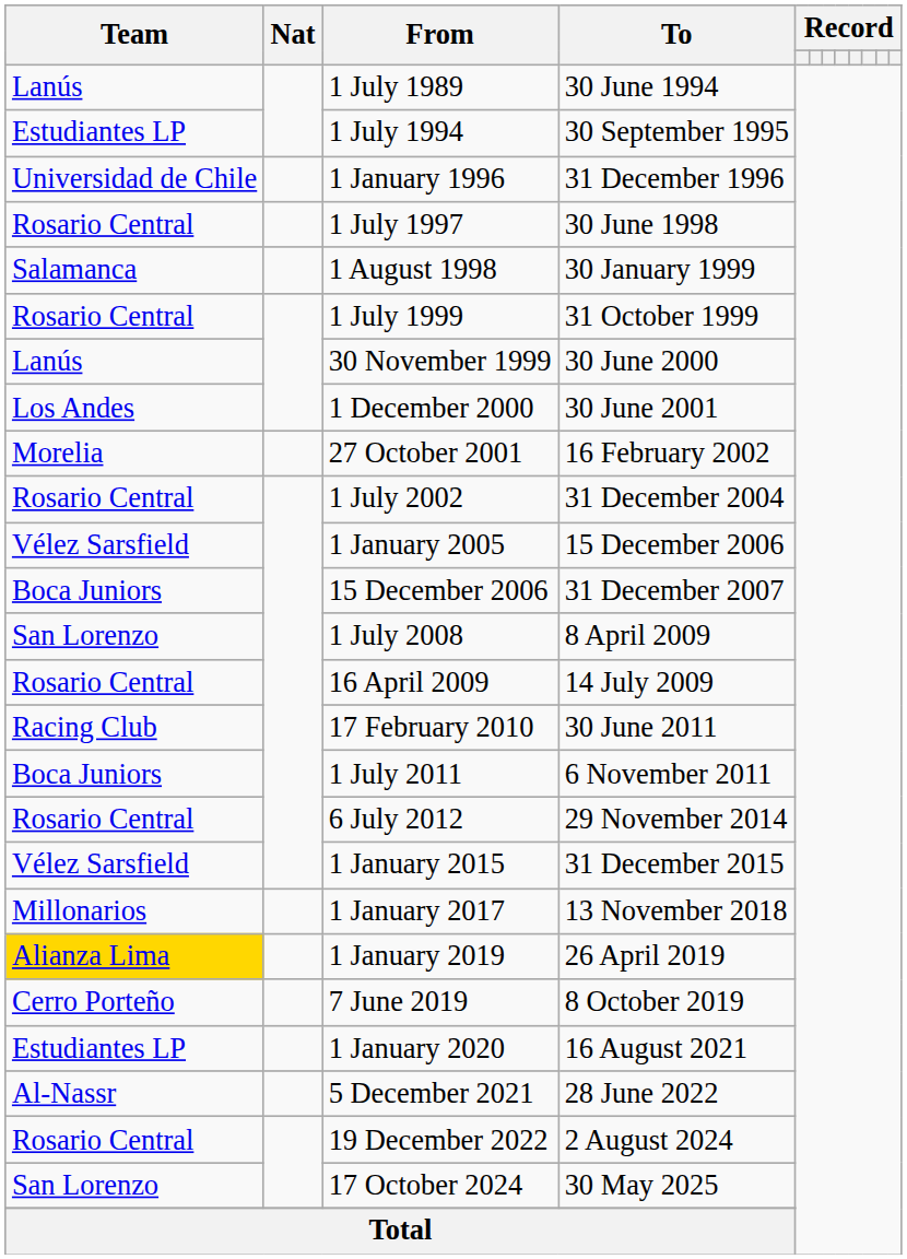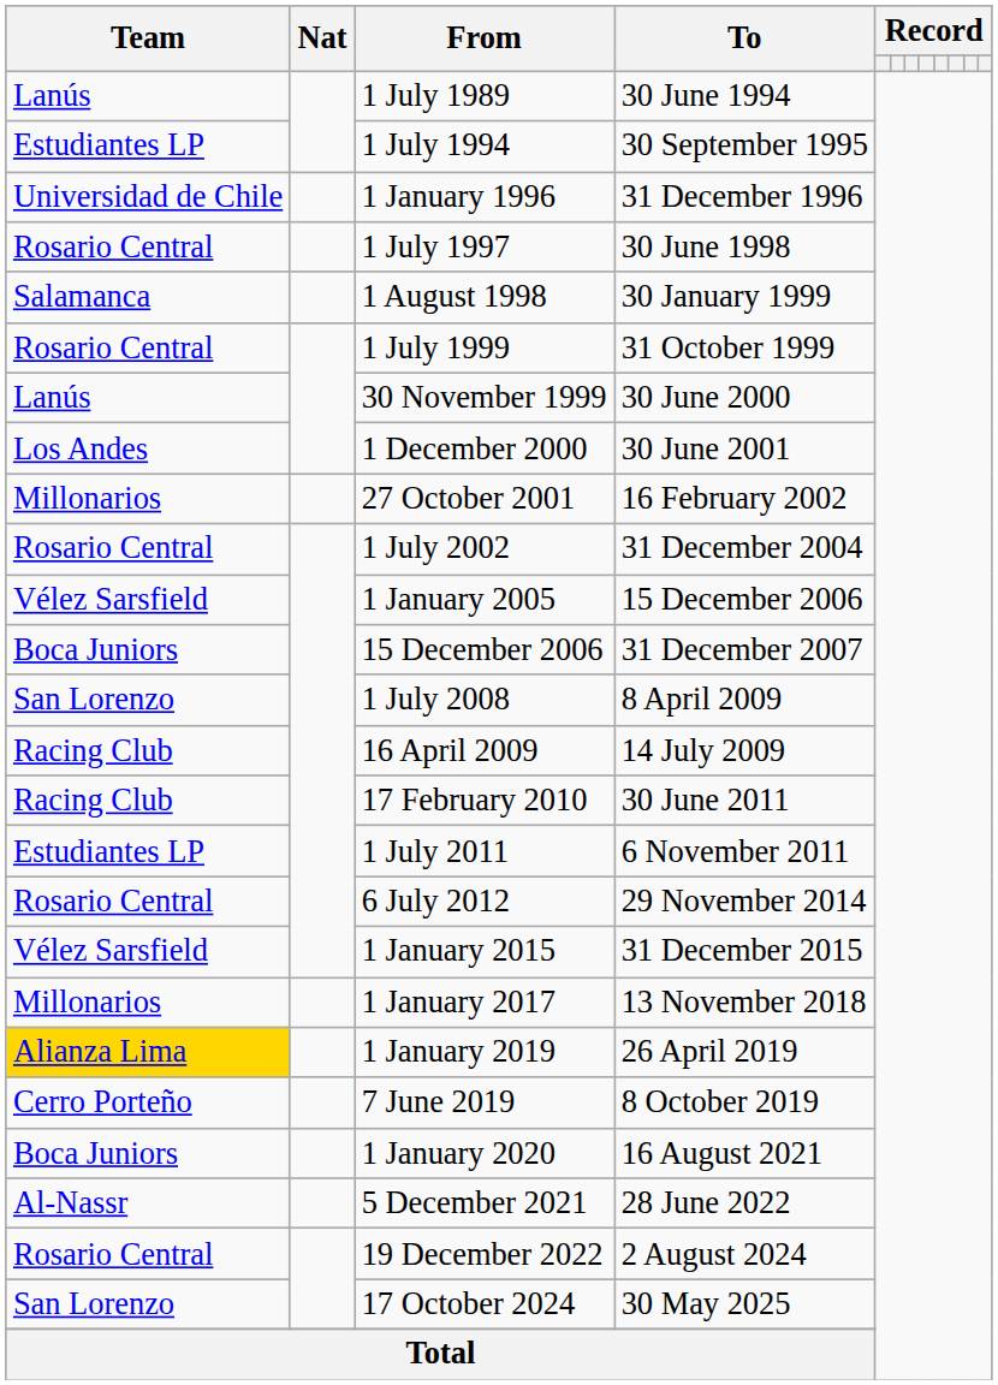27 October 2001 | Team: Morelia -> Millonarios
16 April 2009 | Team: Rosario Central -> Racing Club
1 July 2011 | Team: Boca Juniors -> Estudiantes LP
1 January 2020 | Team: Estudiantes LP -> Boca Juniors
